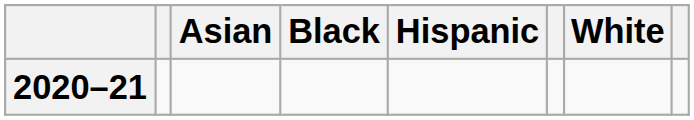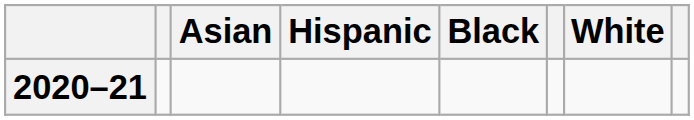columns swapped: Black <-> Hispanic
